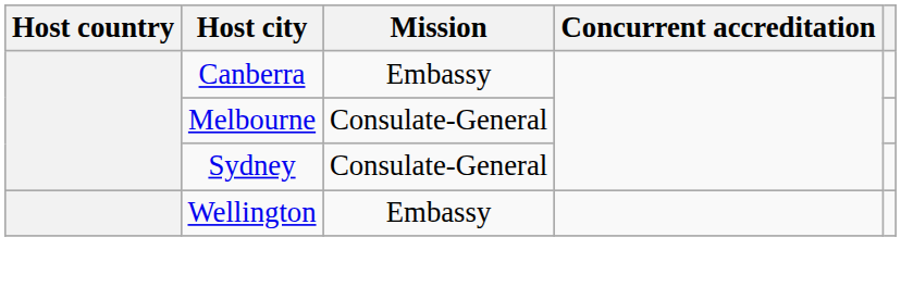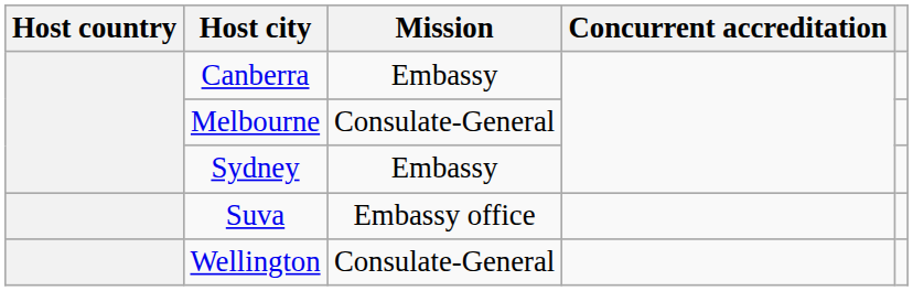Sydney | Mission: Consulate-General -> Embassy
+ row: Suva | Embassy office
Wellington | Mission: Embassy -> Consulate-General
